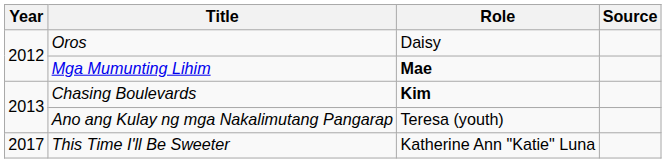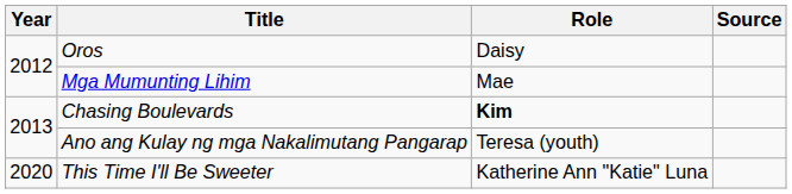Mga Mumunting Lihim | Role: bold -> normal
This Time I'll Be Sweeter | Year: 2017 -> 2020
